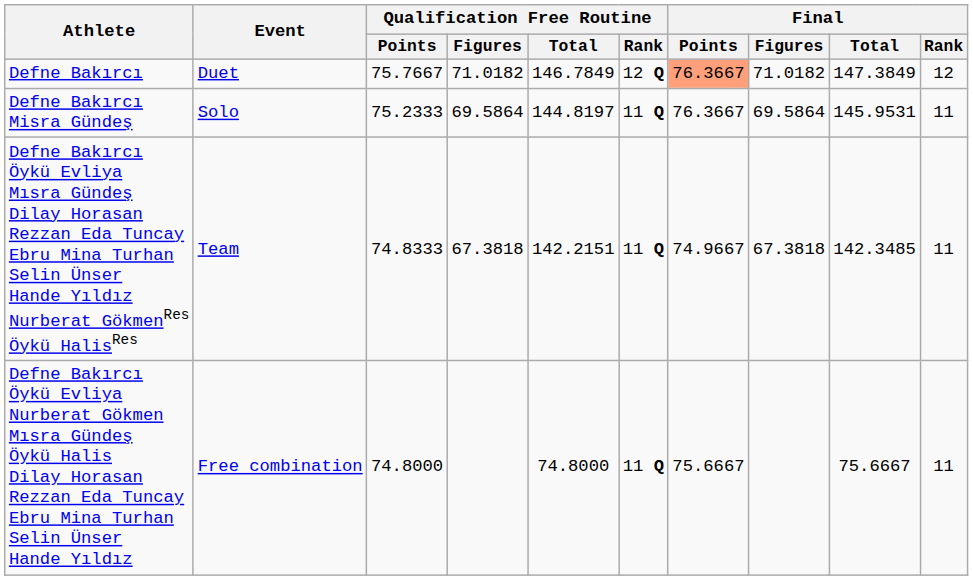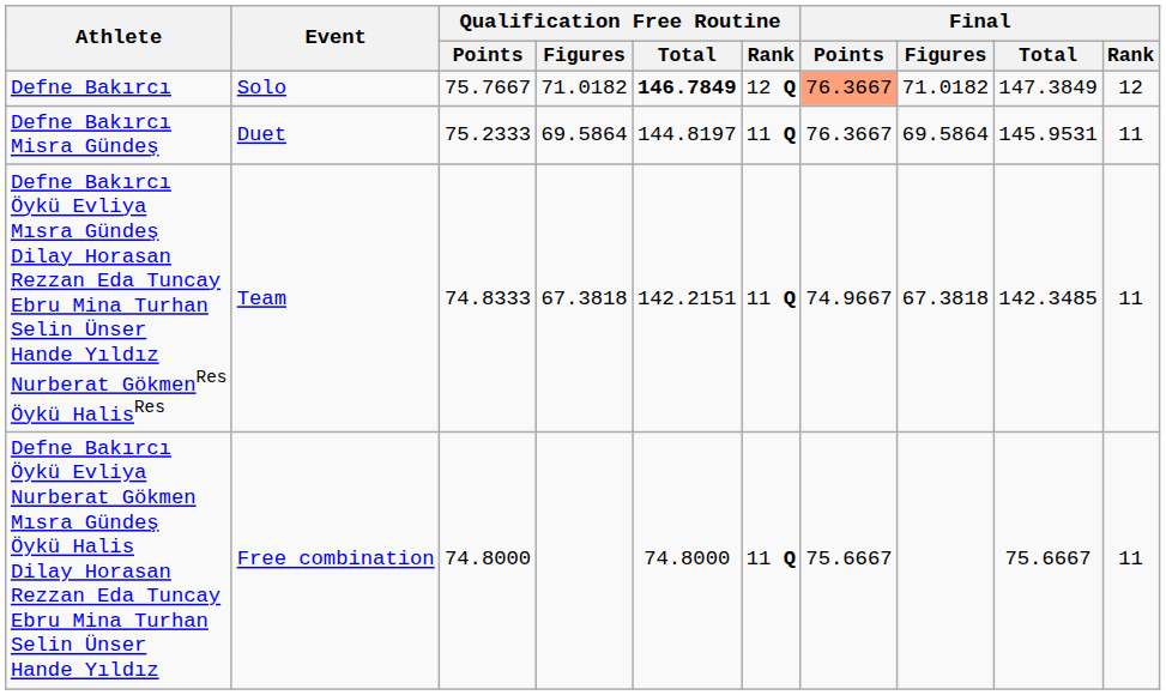Defne Bakırcı | Event: Duet -> Solo
Defne Bakırcı | Qualification Free Routine / Total: normal -> bold
Defne Bakırcı Misra Gündeş | Event: Solo -> Duet
